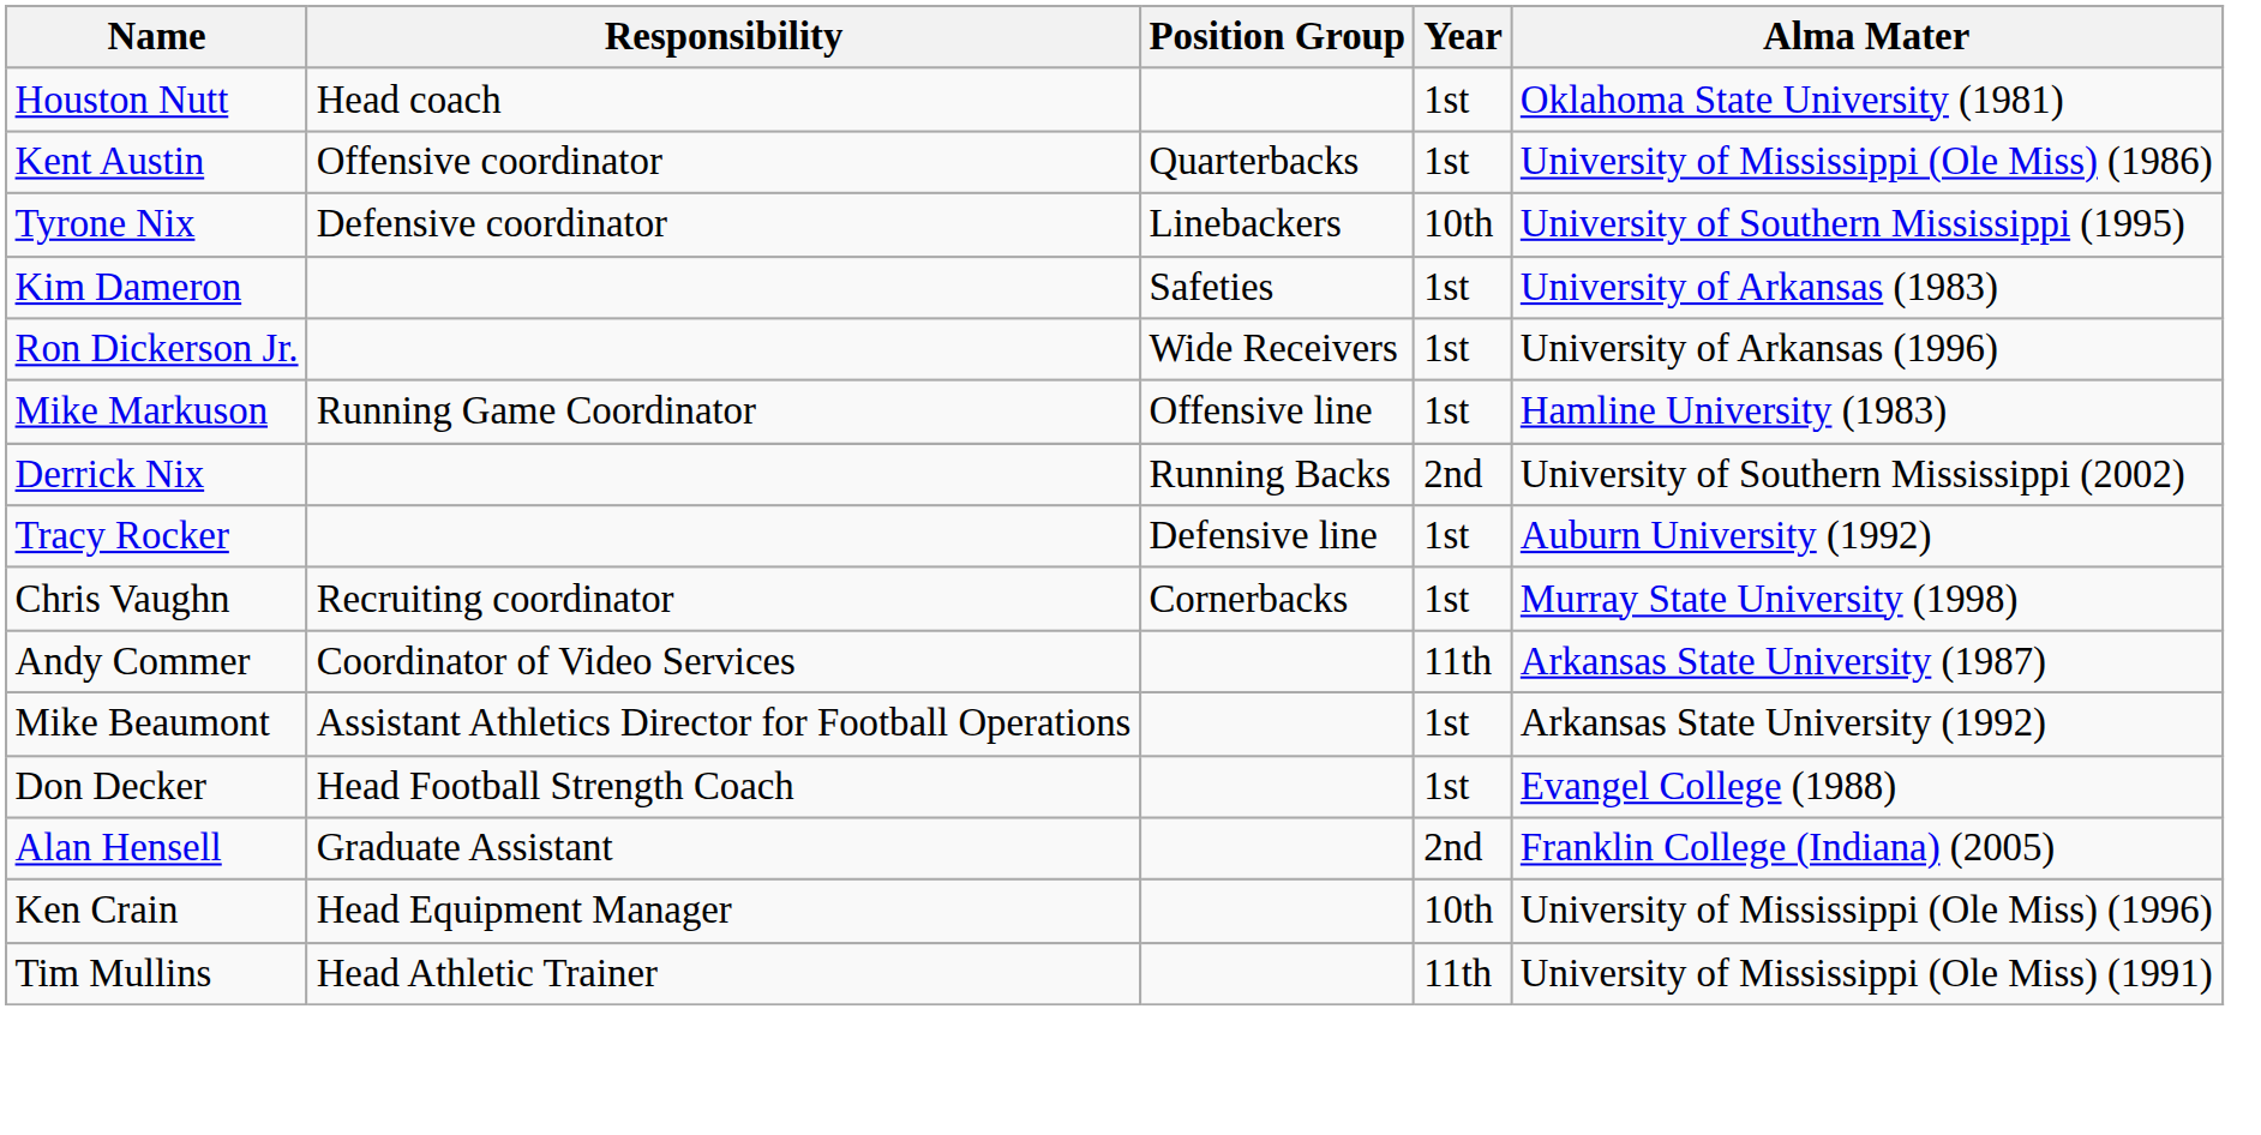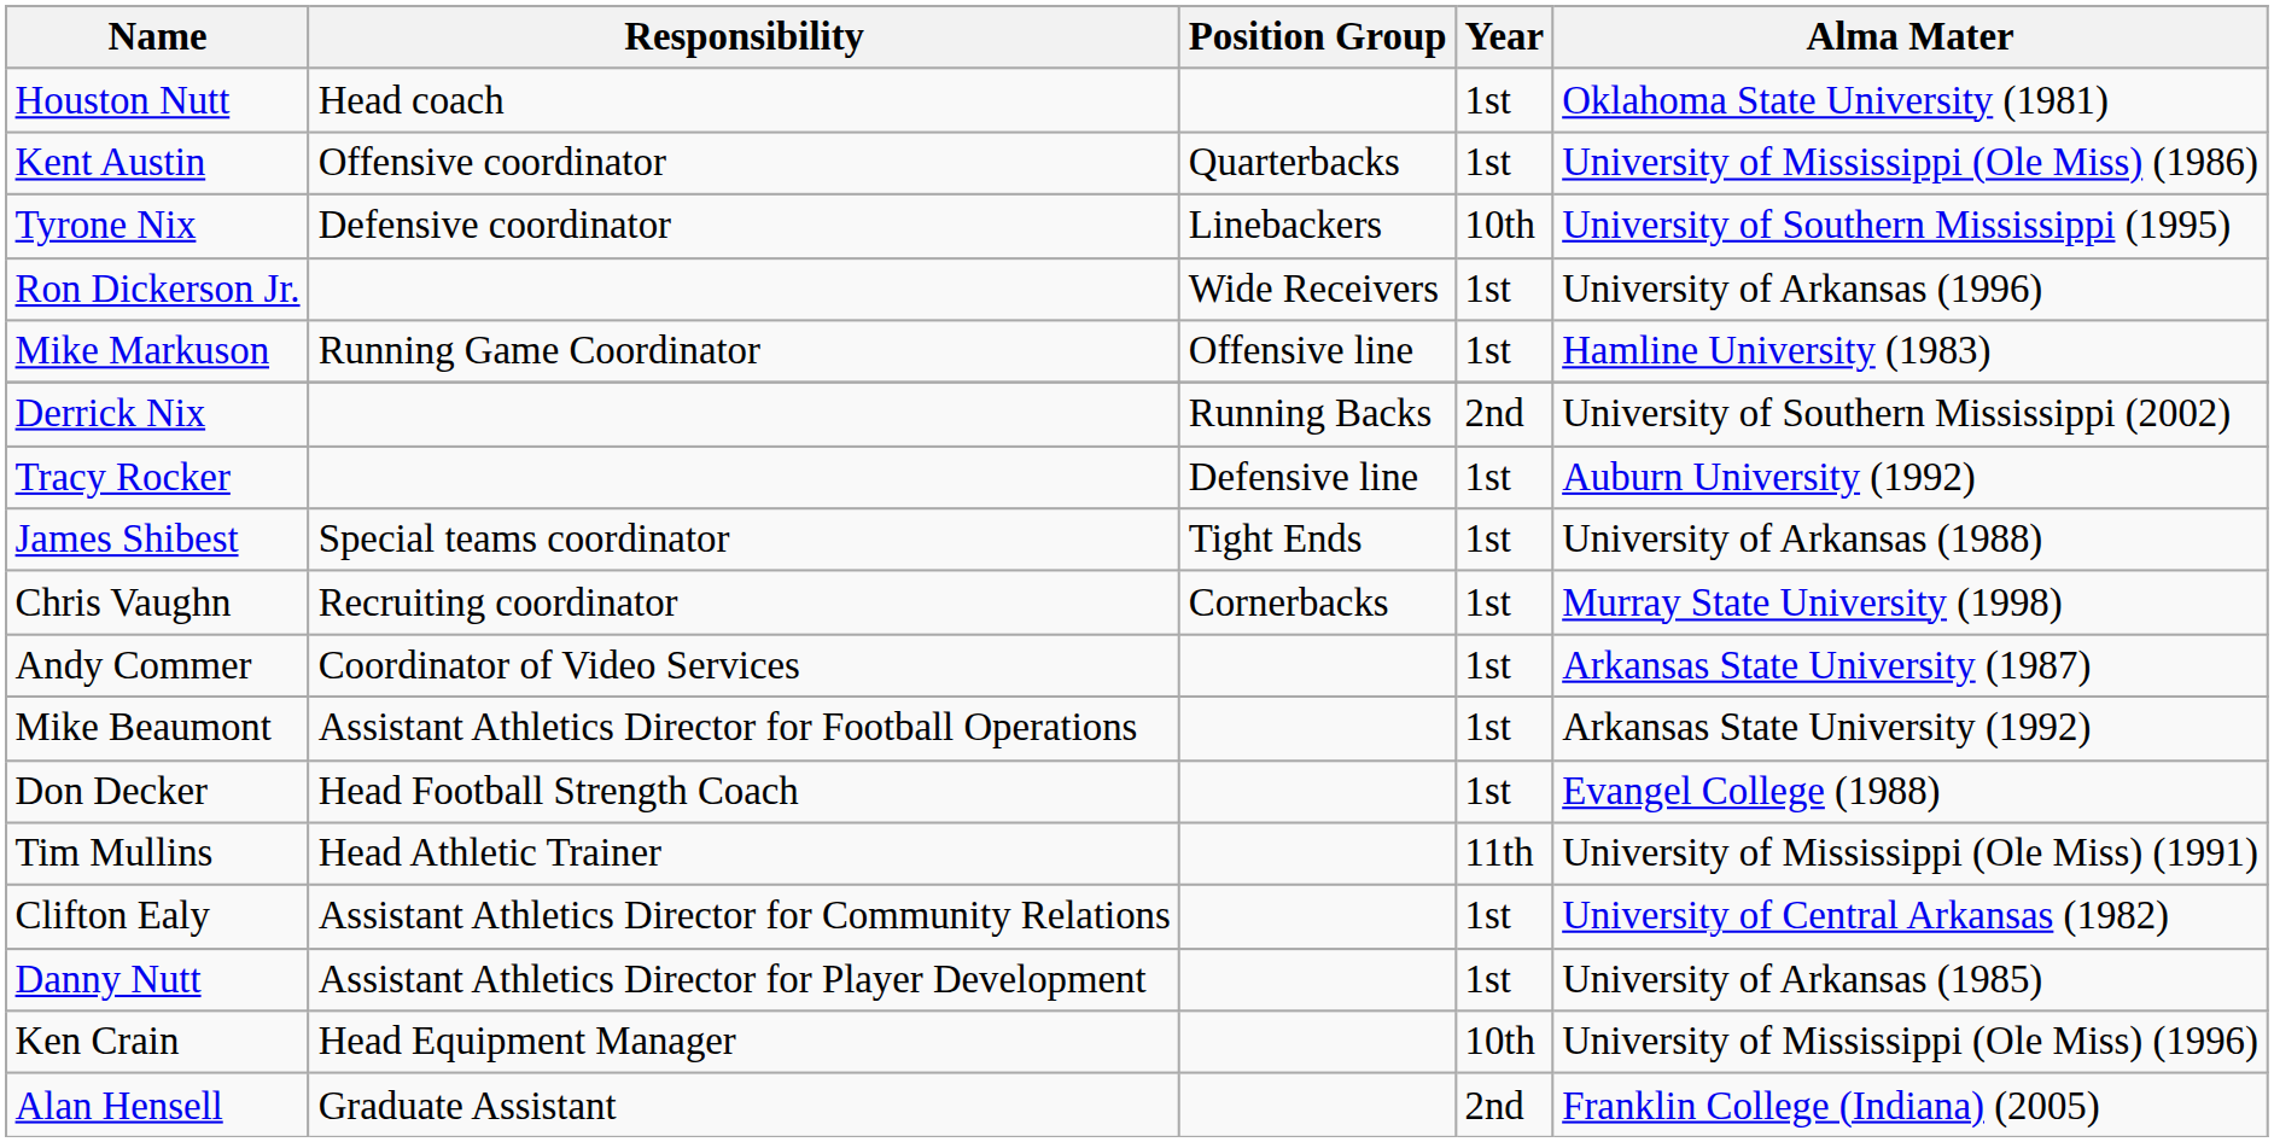- row: Kim Dameron | Safeties | 1st | University of Arkansas (1983)
+ row: James Shibest | Special teams coordinator | Tight Ends | 1st | University of Arkansas (1988)
Andy Commer | Year: 11th -> 1st
rows swapped: Tim Mullins <-> Alan Hensell
+ row: Clifton Ealy | Assistant Athletics Director for Community Relations | 1st | University of Central Arkansas (1982)
+ row: Danny Nutt | Assistant Athletics Director for Player Development | 1st | University of Arkansas (1985)
